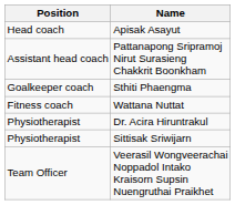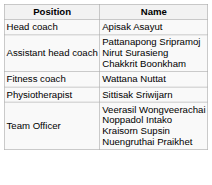- row: Goalkeeper coach | Sthiti Phaengma
- row: Physiotherapist | Dr. Acira Hiruntrakul
